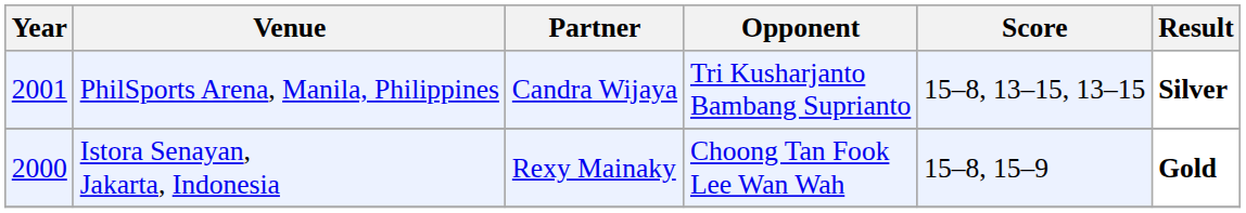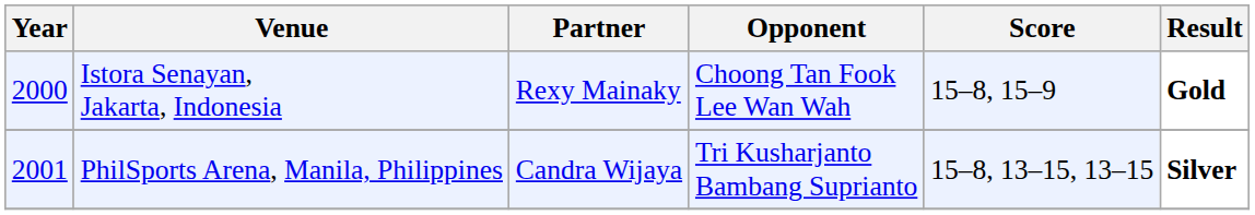rows swapped: Istora Senayan, Jakarta, Indonesia <-> PhilSports Arena, Manila, Philippines
